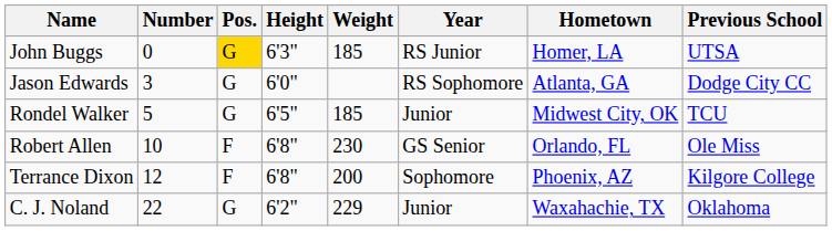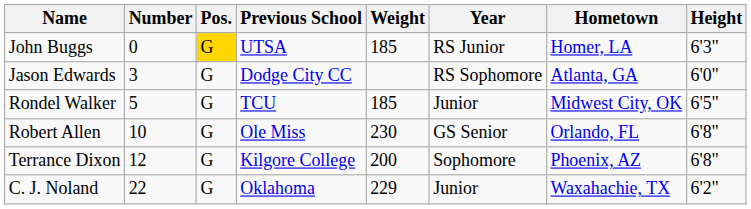columns swapped: Height <-> Previous School
Robert Allen | Pos.: F -> G
Terrance Dixon | Pos.: F -> G
